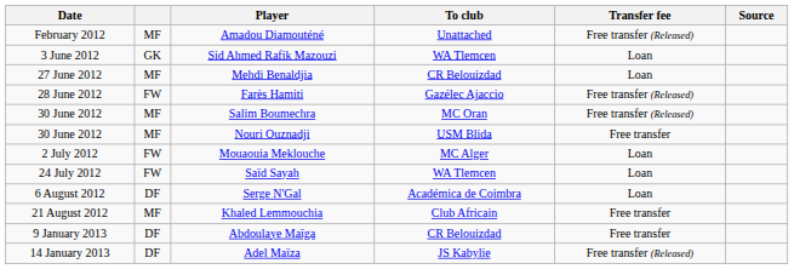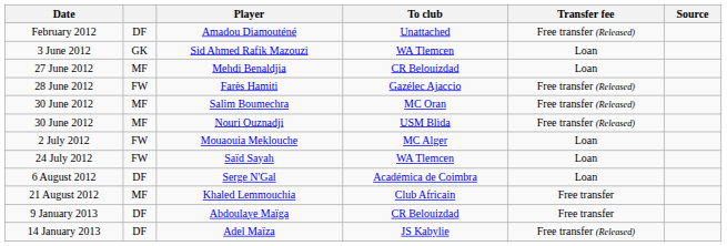Amadou Diamouténé | column 2: MF -> DF
Nouri Ouznadji | Transfer fee: Free transfer -> Free transfer (Released)
